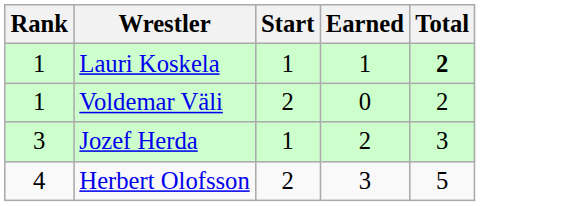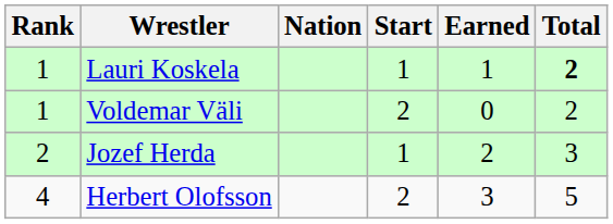+ column: Nation
Jozef Herda | Rank: 3 -> 2
